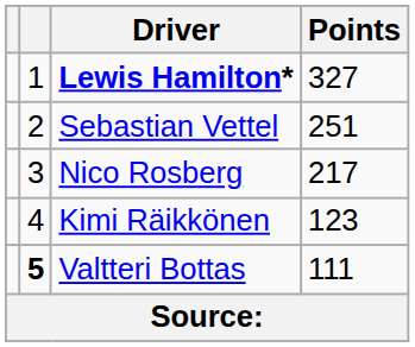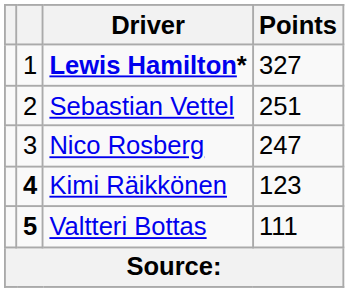Nico Rosberg | Points: 217 -> 247
Kimi Räikkönen | column 2: normal -> bold
